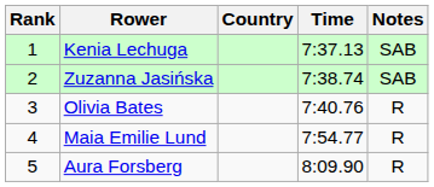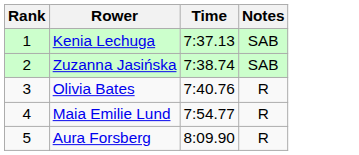- column: Country
